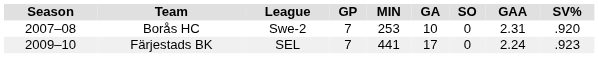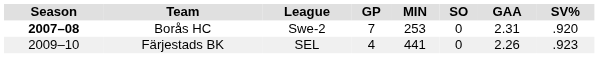- column: GA | 10 | 17
Borås HC | Season: normal -> bold
Färjestads BK | GP: 7 -> 4
Färjestads BK | GAA: 2.24 -> 2.26
